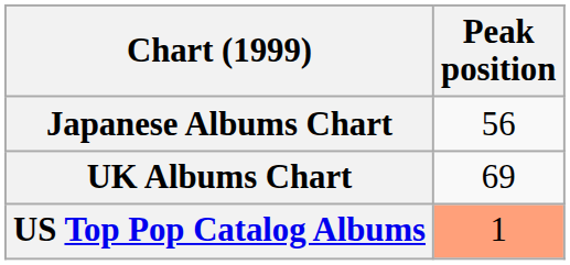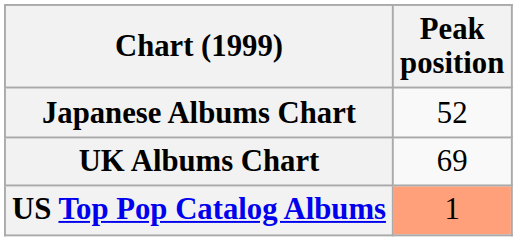Japanese Albums Chart | Peak position: 56 -> 52
